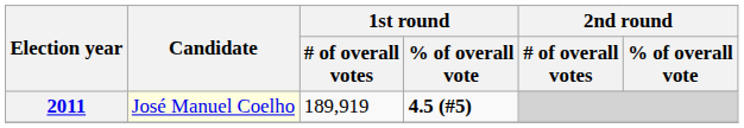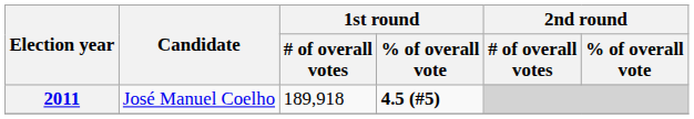2011 | Candidate: lightyellow background -> no background
2011 | 1st round / # of overall votes: 189,919 -> 189,918
